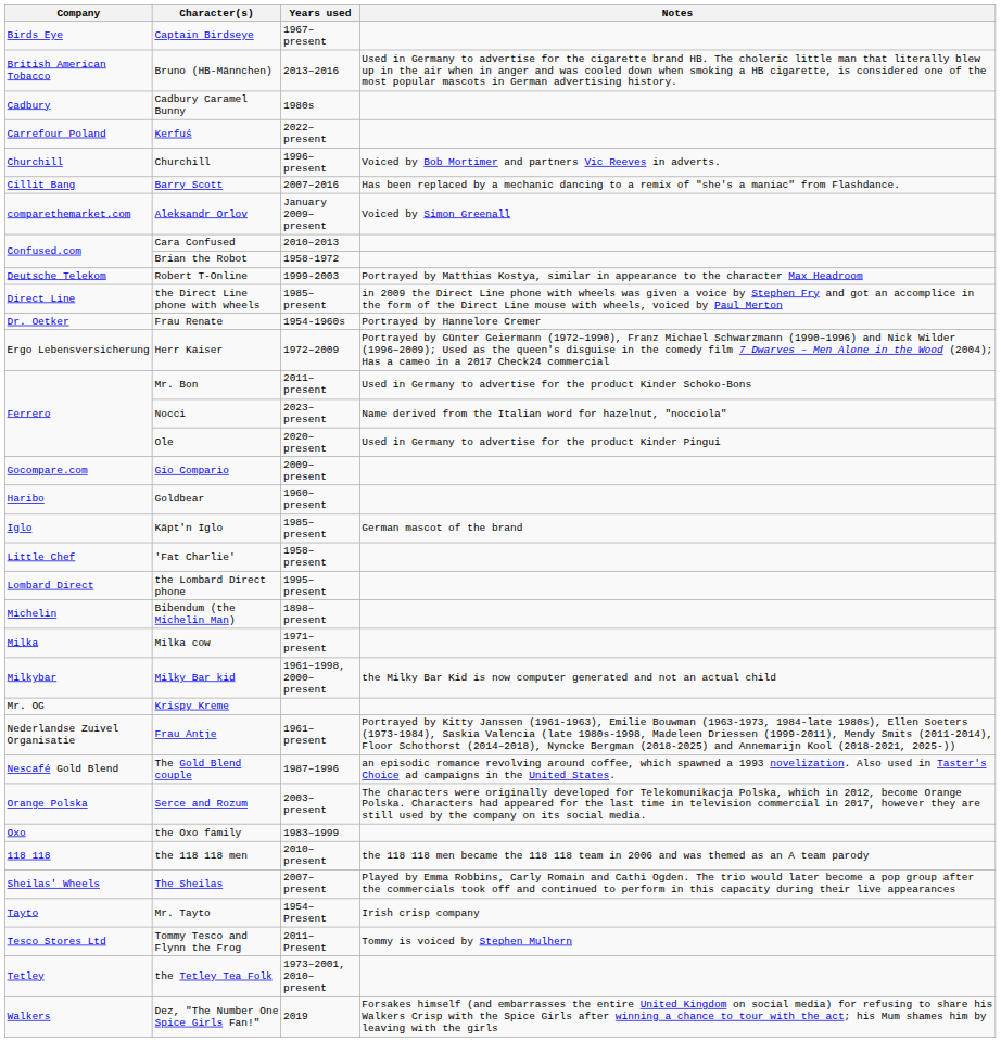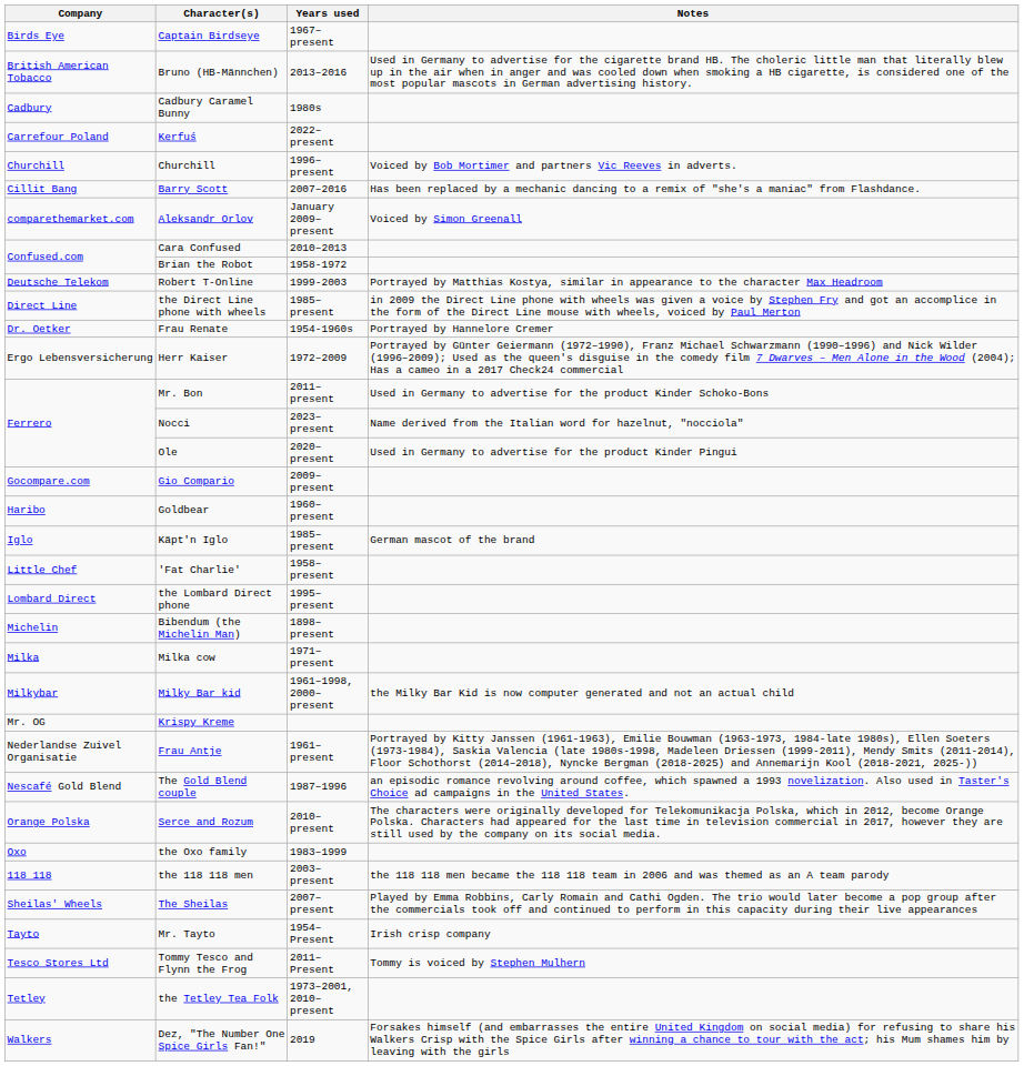Serce and Rozum | Years used: 2003–present -> 2010–present
the 118 118 men | Years used: 2010–present -> 2003–present
